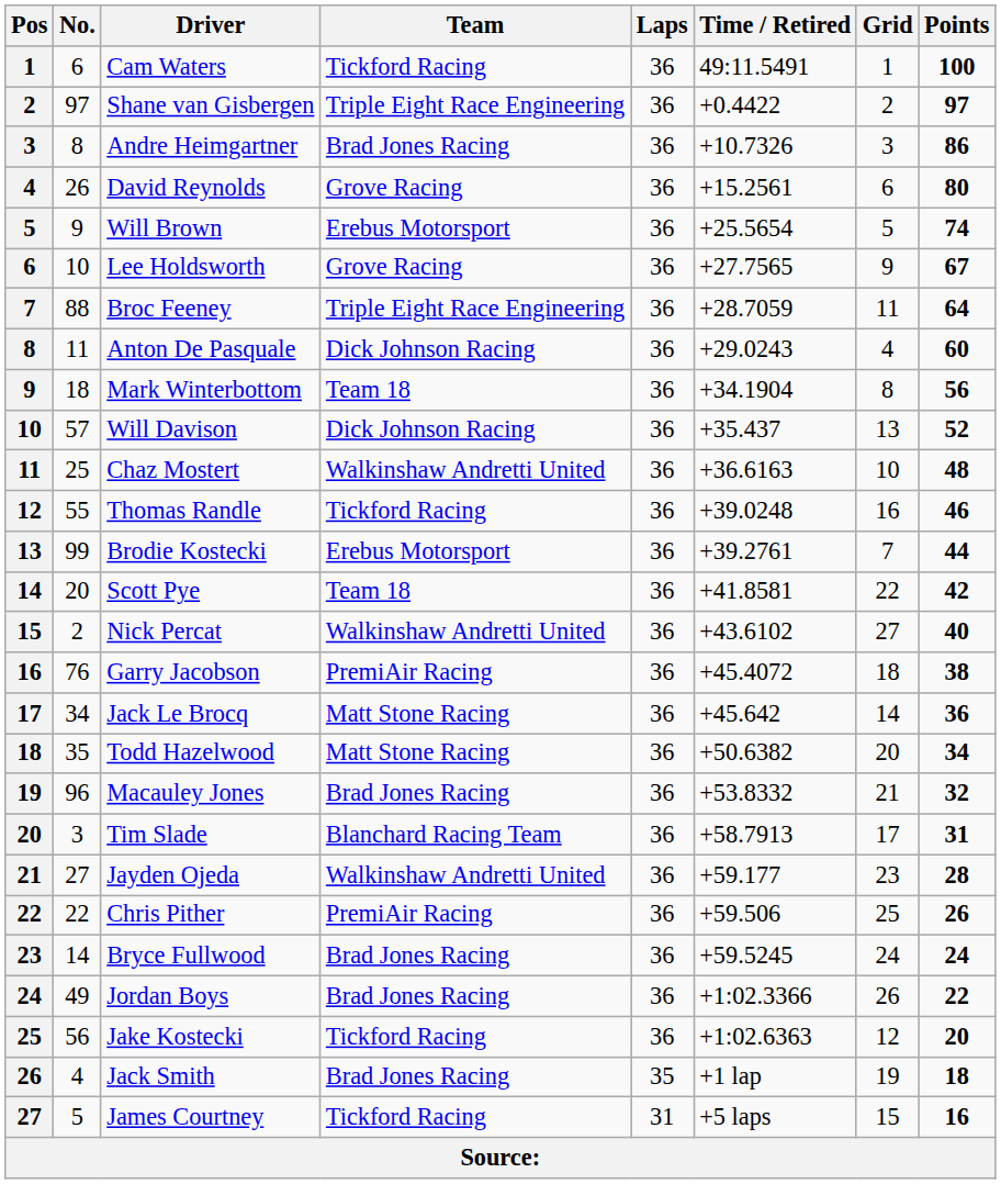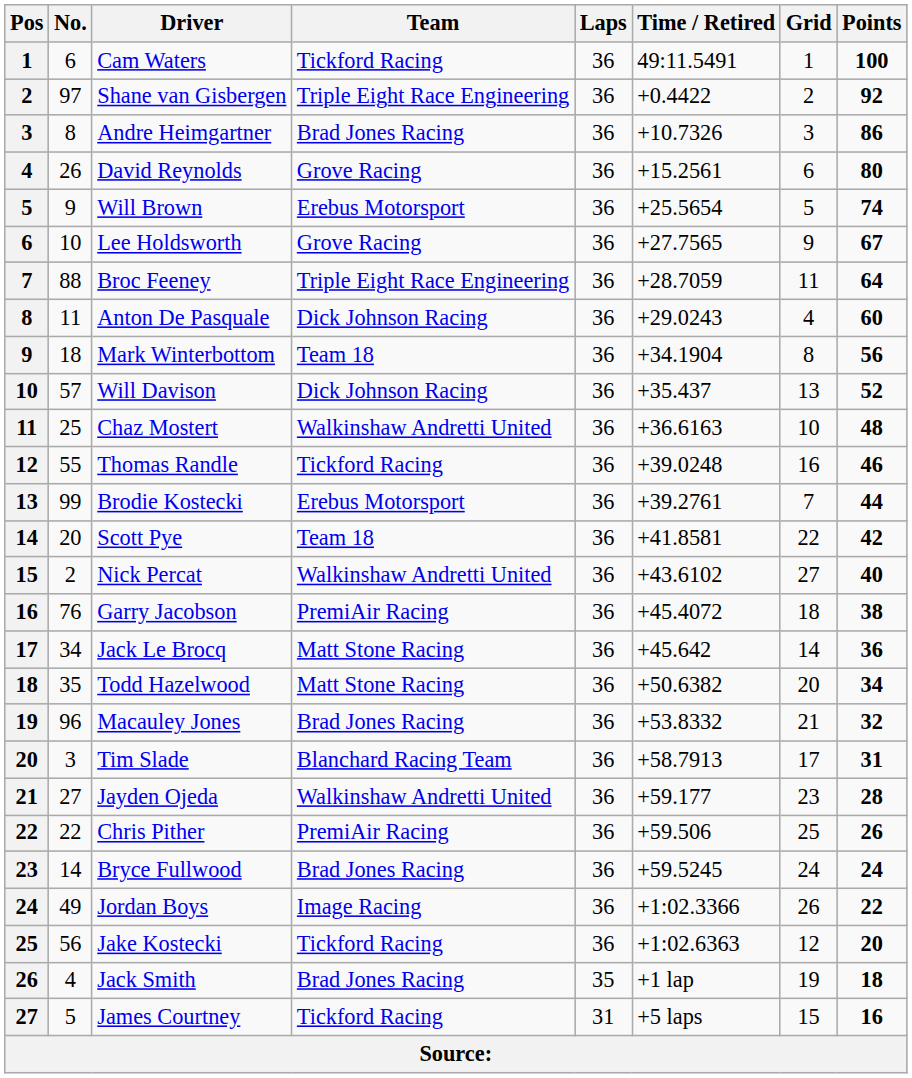Shane van Gisbergen | Points: 97 -> 92
Jordan Boys | Team: Brad Jones Racing -> Image Racing
